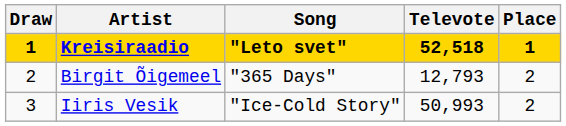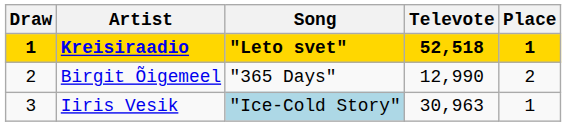Birgit Õigemeel | Televote: 12,793 -> 12,990
Iiris Vesik | Song: no background -> lightblue background
Iiris Vesik | Televote: 50,993 -> 30,963
Iiris Vesik | Place: 2 -> 1
